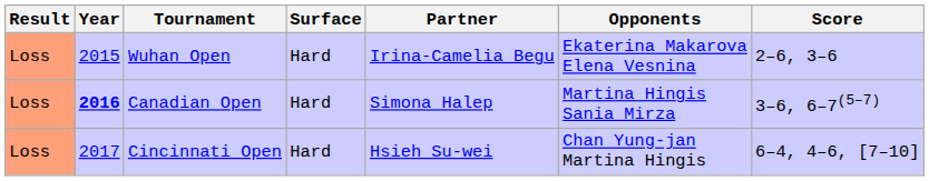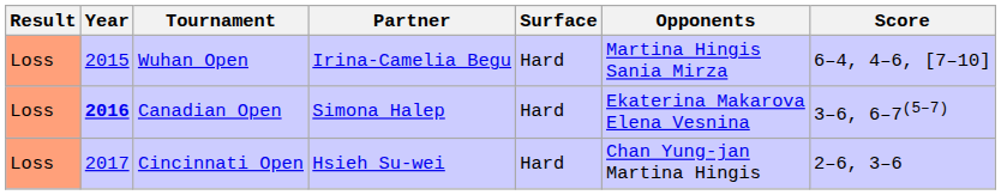columns swapped: Surface <-> Partner
Wuhan Open | Opponents: Ekaterina Makarova Elena Vesnina -> Martina Hingis Sania Mirza
Wuhan Open | Score: 2–6, 3–6 -> 6–4, 4–6, [7–10]
Canadian Open | Opponents: Martina Hingis Sania Mirza -> Ekaterina Makarova Elena Vesnina
Cincinnati Open | Score: 6–4, 4–6, [7–10] -> 2–6, 3–6
